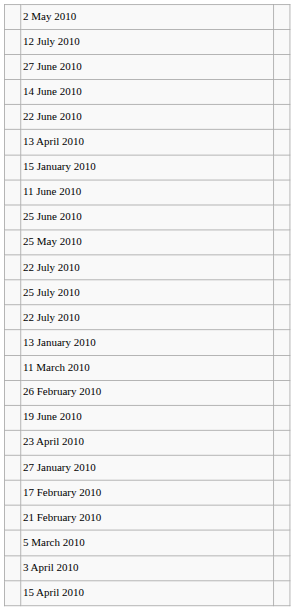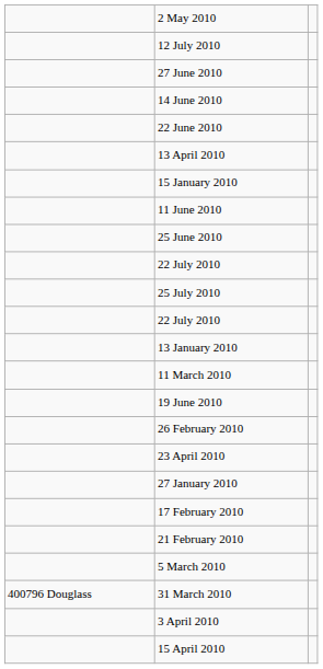- row: 25 May 2010
rows swapped: 26 February 2010 <-> 19 June 2010
+ row: 400796 Douglass | 31 March 2010
